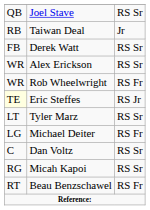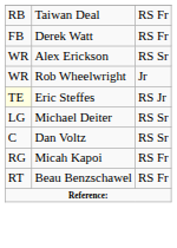- row: QB | Joel Stave | RS Sr
Taiwan Deal | column 3: Jr -> RS Fr
Derek Watt | column 3: RS Sr -> RS Fr
Rob Wheelwright | column 3: RS Fr -> Jr
- row: LT | Tyler Marz | RS Sr
Michael Deiter | column 3: RS Fr -> RS Sr
Micah Kapoi | column 3: RS Sr -> RS Fr
